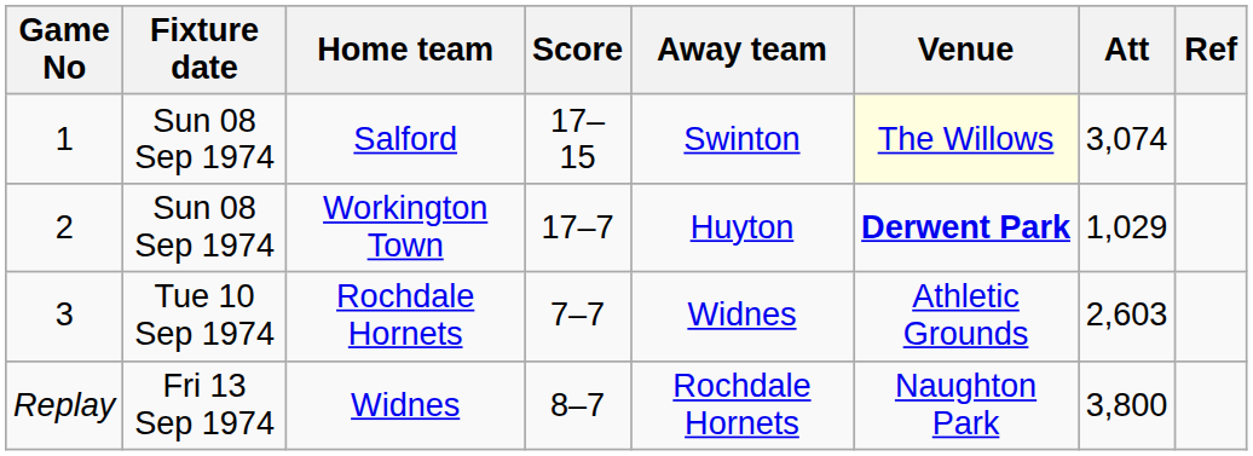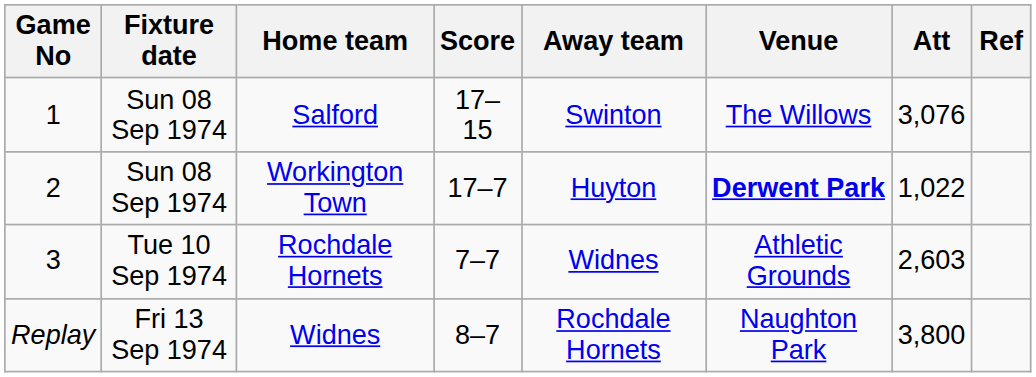Salford | Venue: lightyellow background -> no background
Salford | Att: 3,074 -> 3,076
Workington Town | Att: 1,029 -> 1,022
